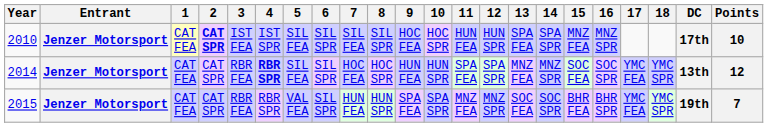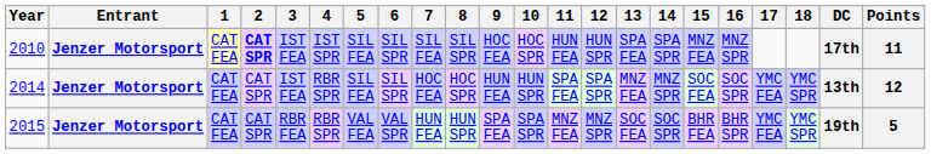2010 | Points: 10 -> 11
2014 | 3: RBR FEA -> IST FEA
2014 | 4: bold -> normal
2015 | 6: SIL SPR -> VAL SPR
2015 | Points: 7 -> 5
